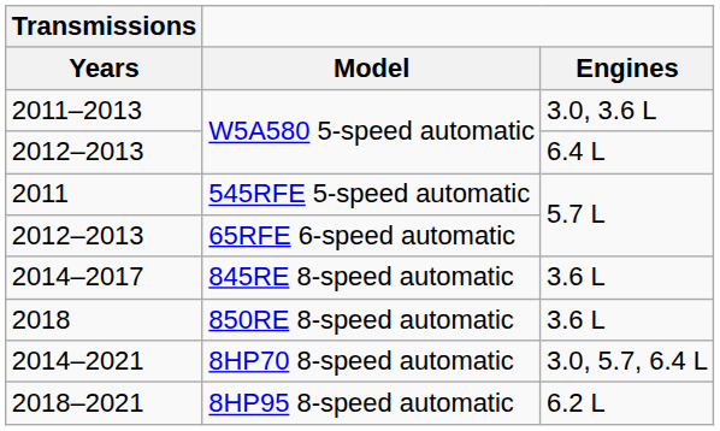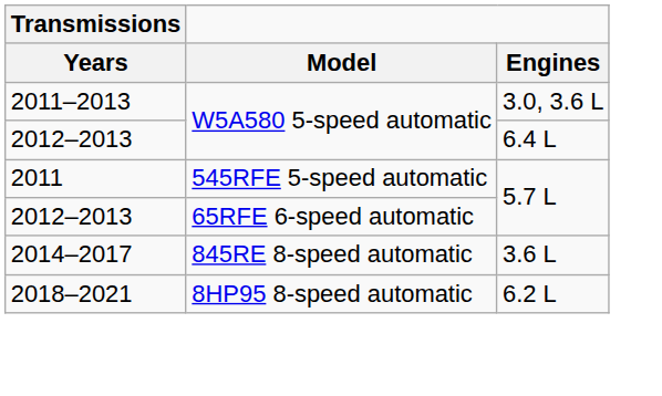- row: 2018 | 850RE 8-speed automatic | 3.6 L
- row: 2014–2021 | 8HP70 8-speed automatic | 3.0, 5.7, 6.4 L
